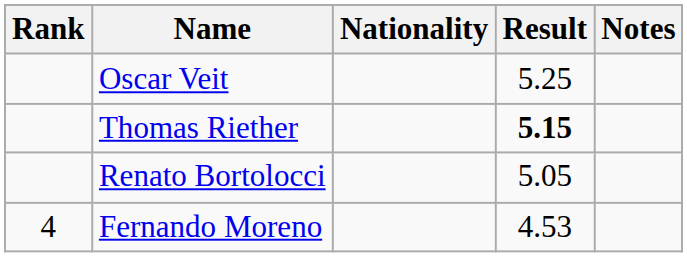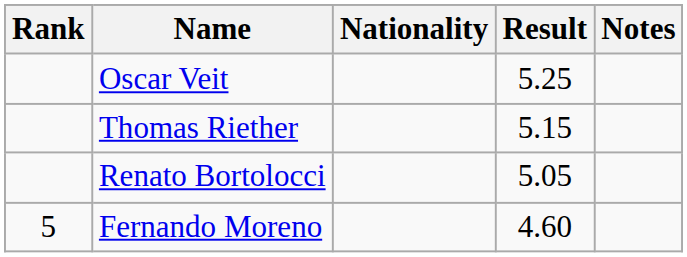Thomas Riether | Result: bold -> normal
Fernando Moreno | Rank: 4 -> 5
Fernando Moreno | Result: 4.53 -> 4.60
